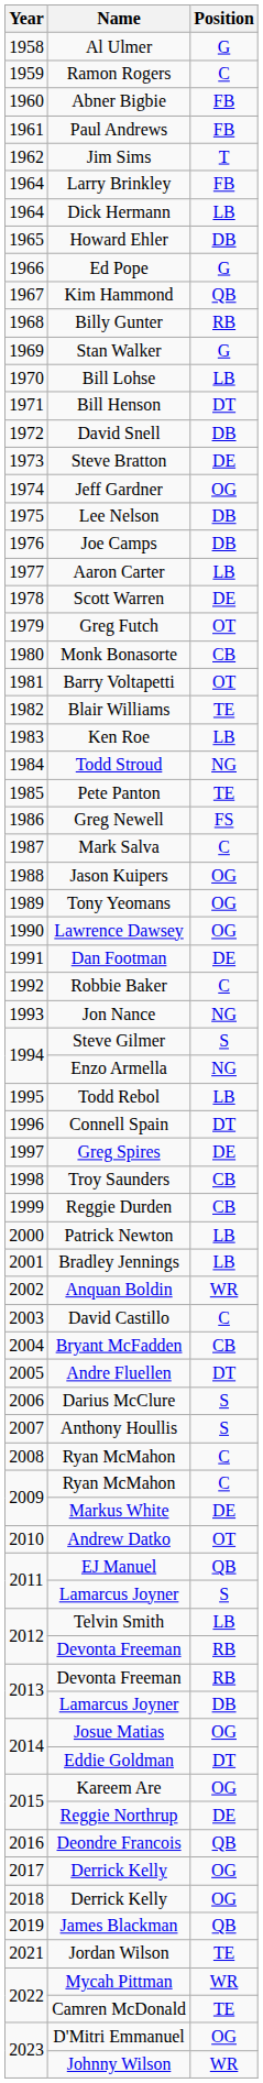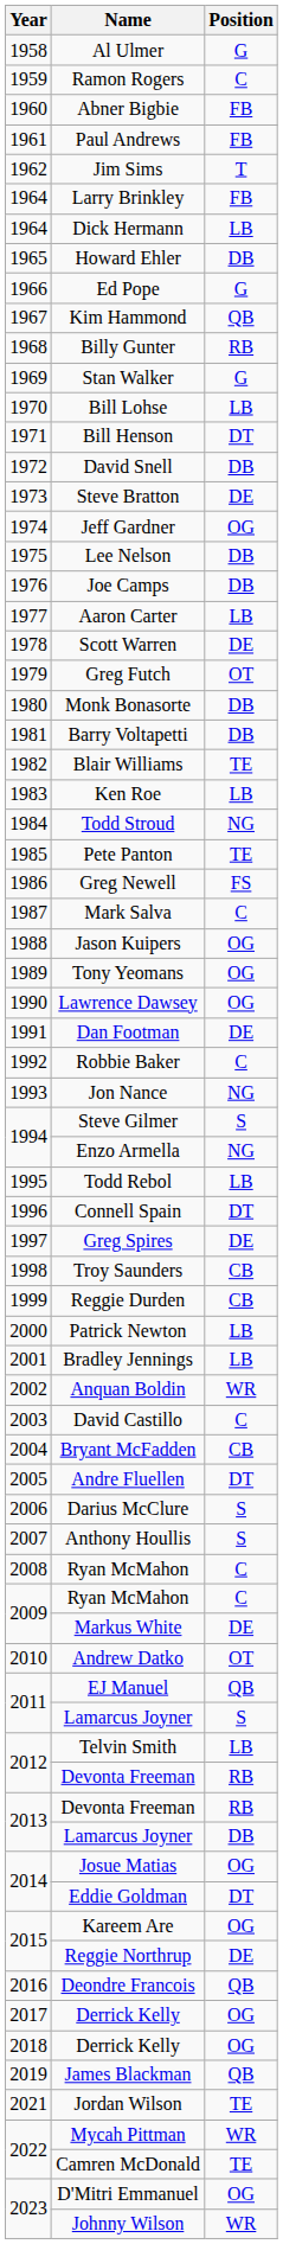Monk Bonasorte | Position: CB -> DB
Barry Voltapetti | Position: OT -> DB
